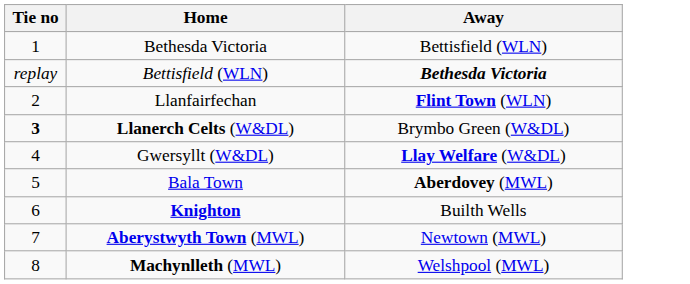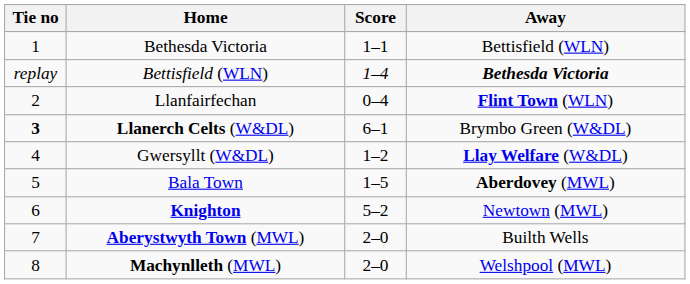+ column: Score | 1–1 | 1–4 | 0–4 | 6–1 | 1–2 | 1–5 | 5–2 | 2–0 | 2–0
Knighton | Away: Builth Wells -> Newtown (MWL)
Aberystwyth Town (MWL) | Away: Newtown (MWL) -> Builth Wells
